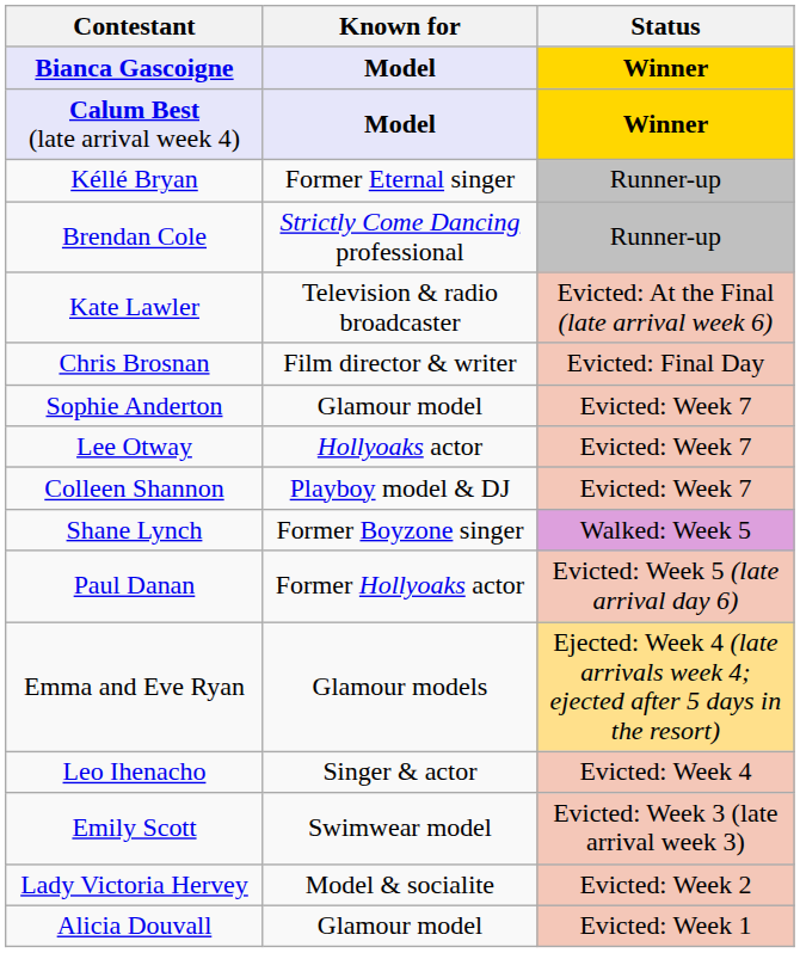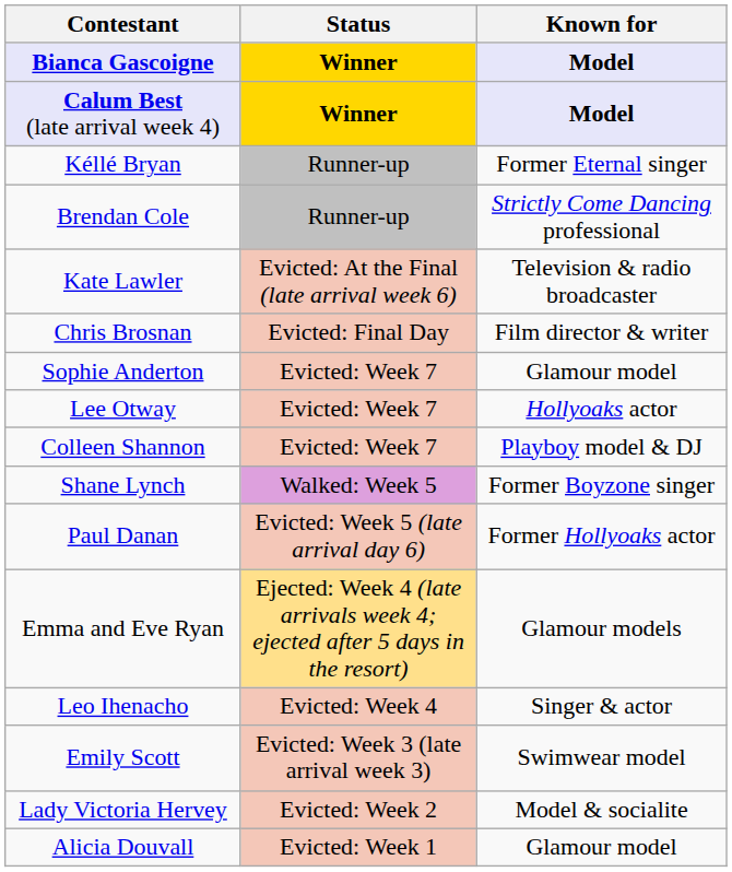columns swapped: Known for <-> Status
